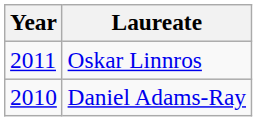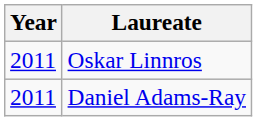Daniel Adams-Ray | Year: 2010 -> 2011
